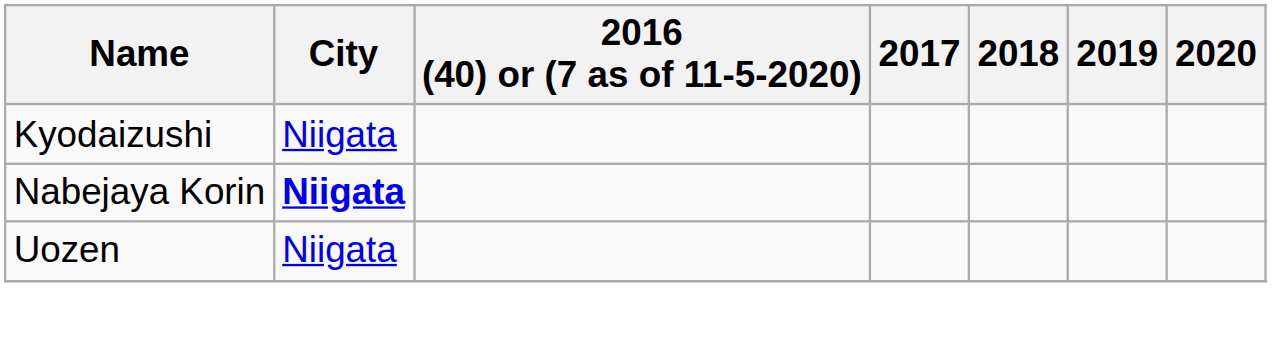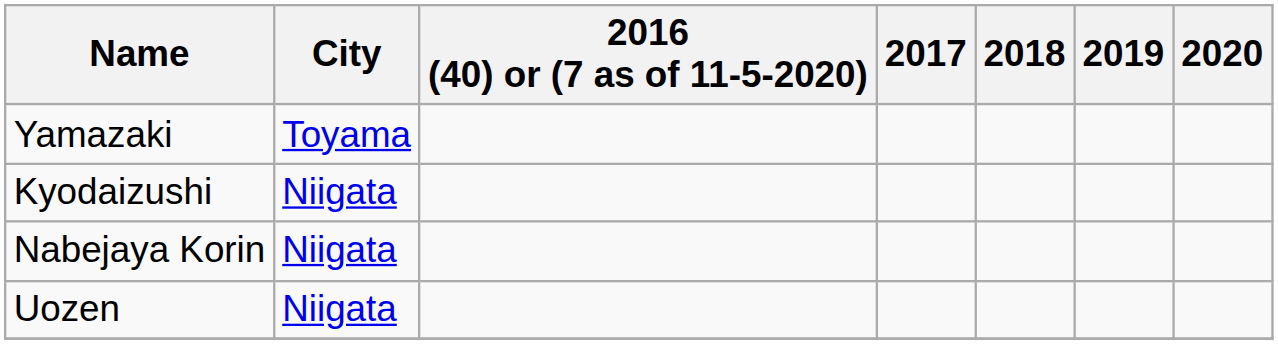+ row: Yamazaki | Toyama
Nabejaya Korin | City: bold -> normal
